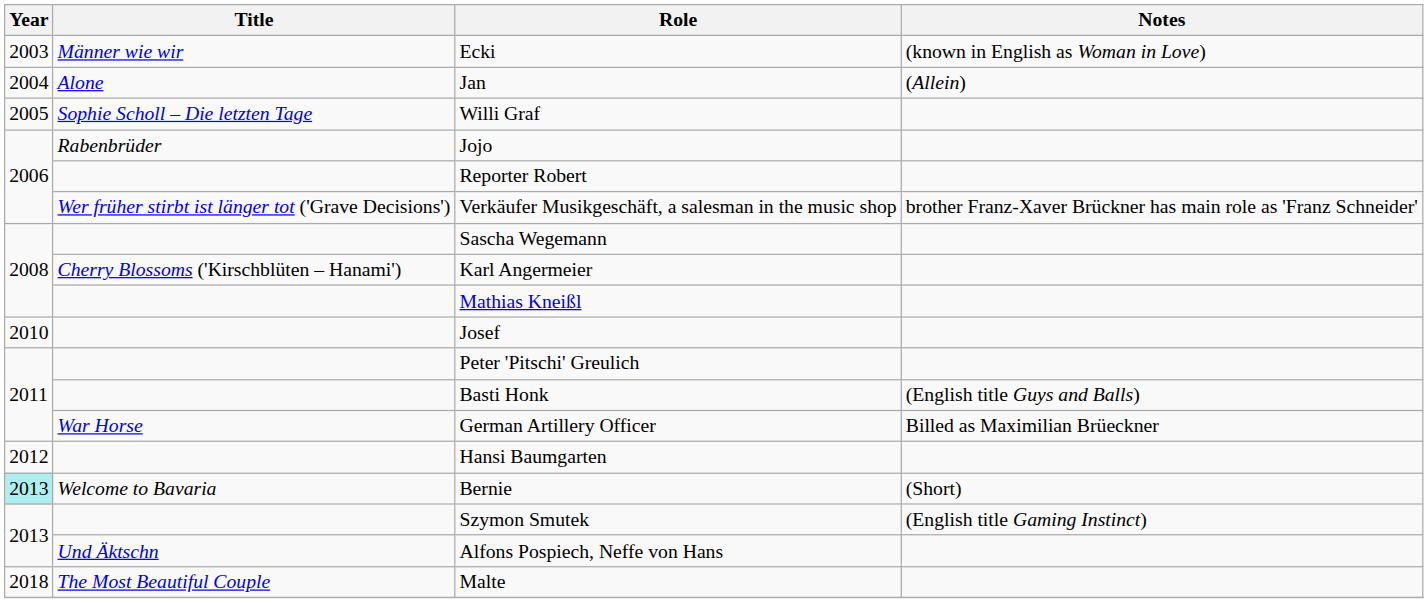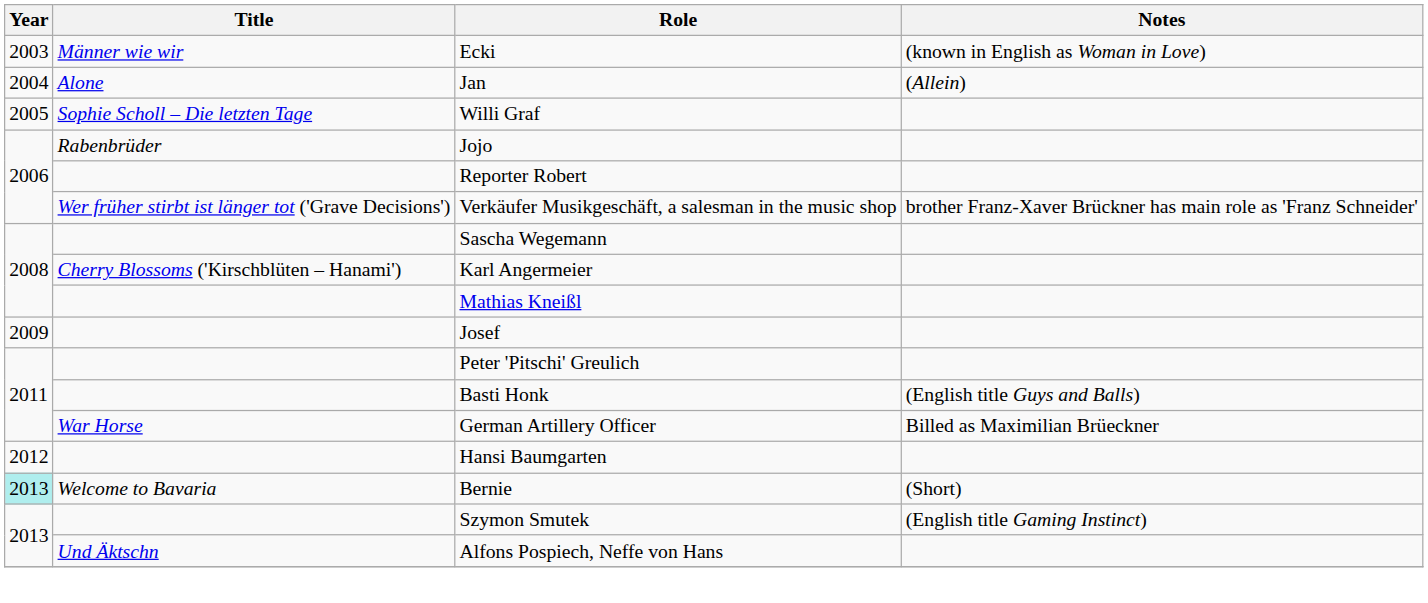Josef | Year: 2010 -> 2009
- row: 2018 | The Most Beautiful Couple | Malte
